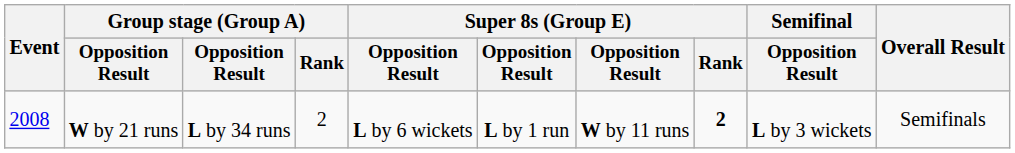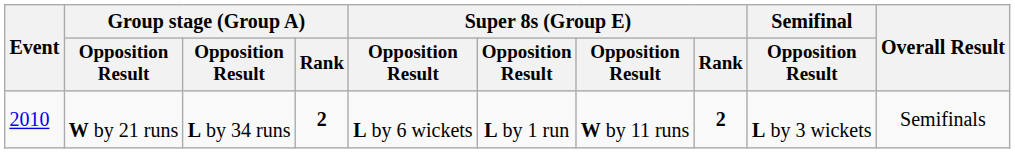W by 21 runs | Event: 2008 -> 2010
W by 21 runs | Group stage (Group A) / Rank: normal -> bold
